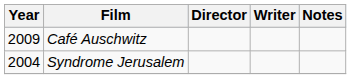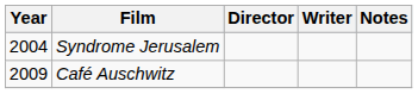rows swapped: Syndrome Jerusalem <-> Café Auschwitz
